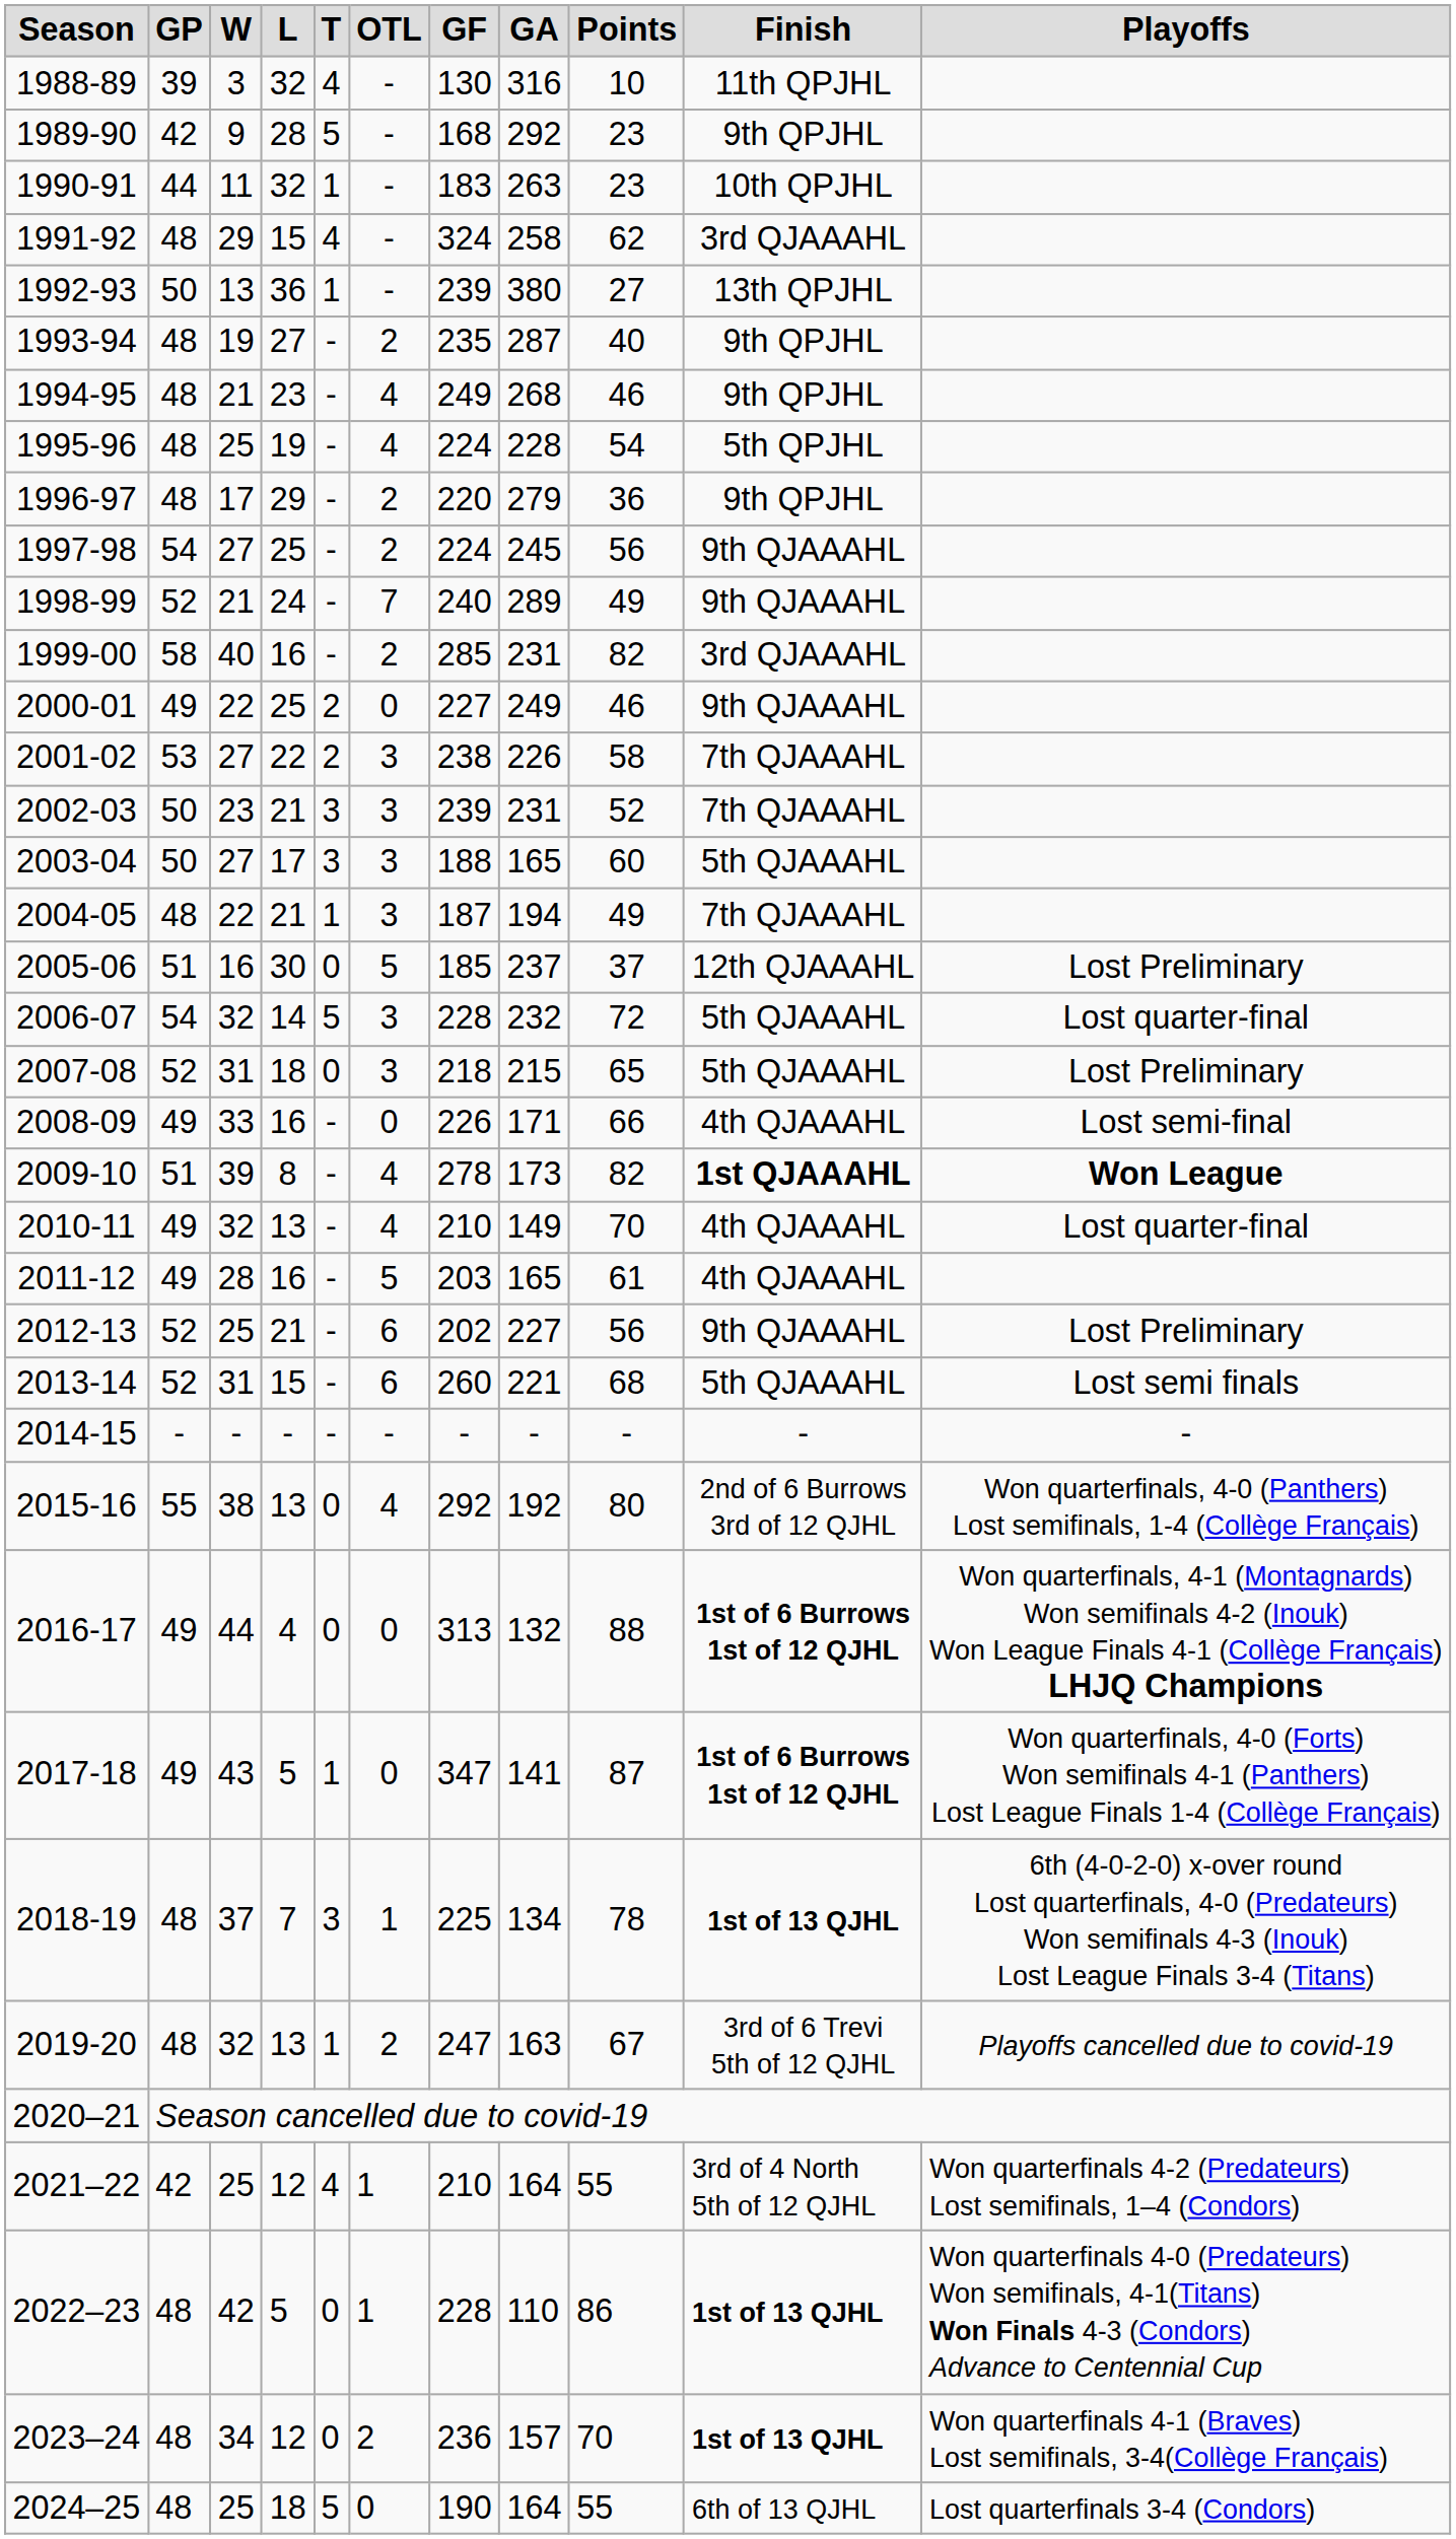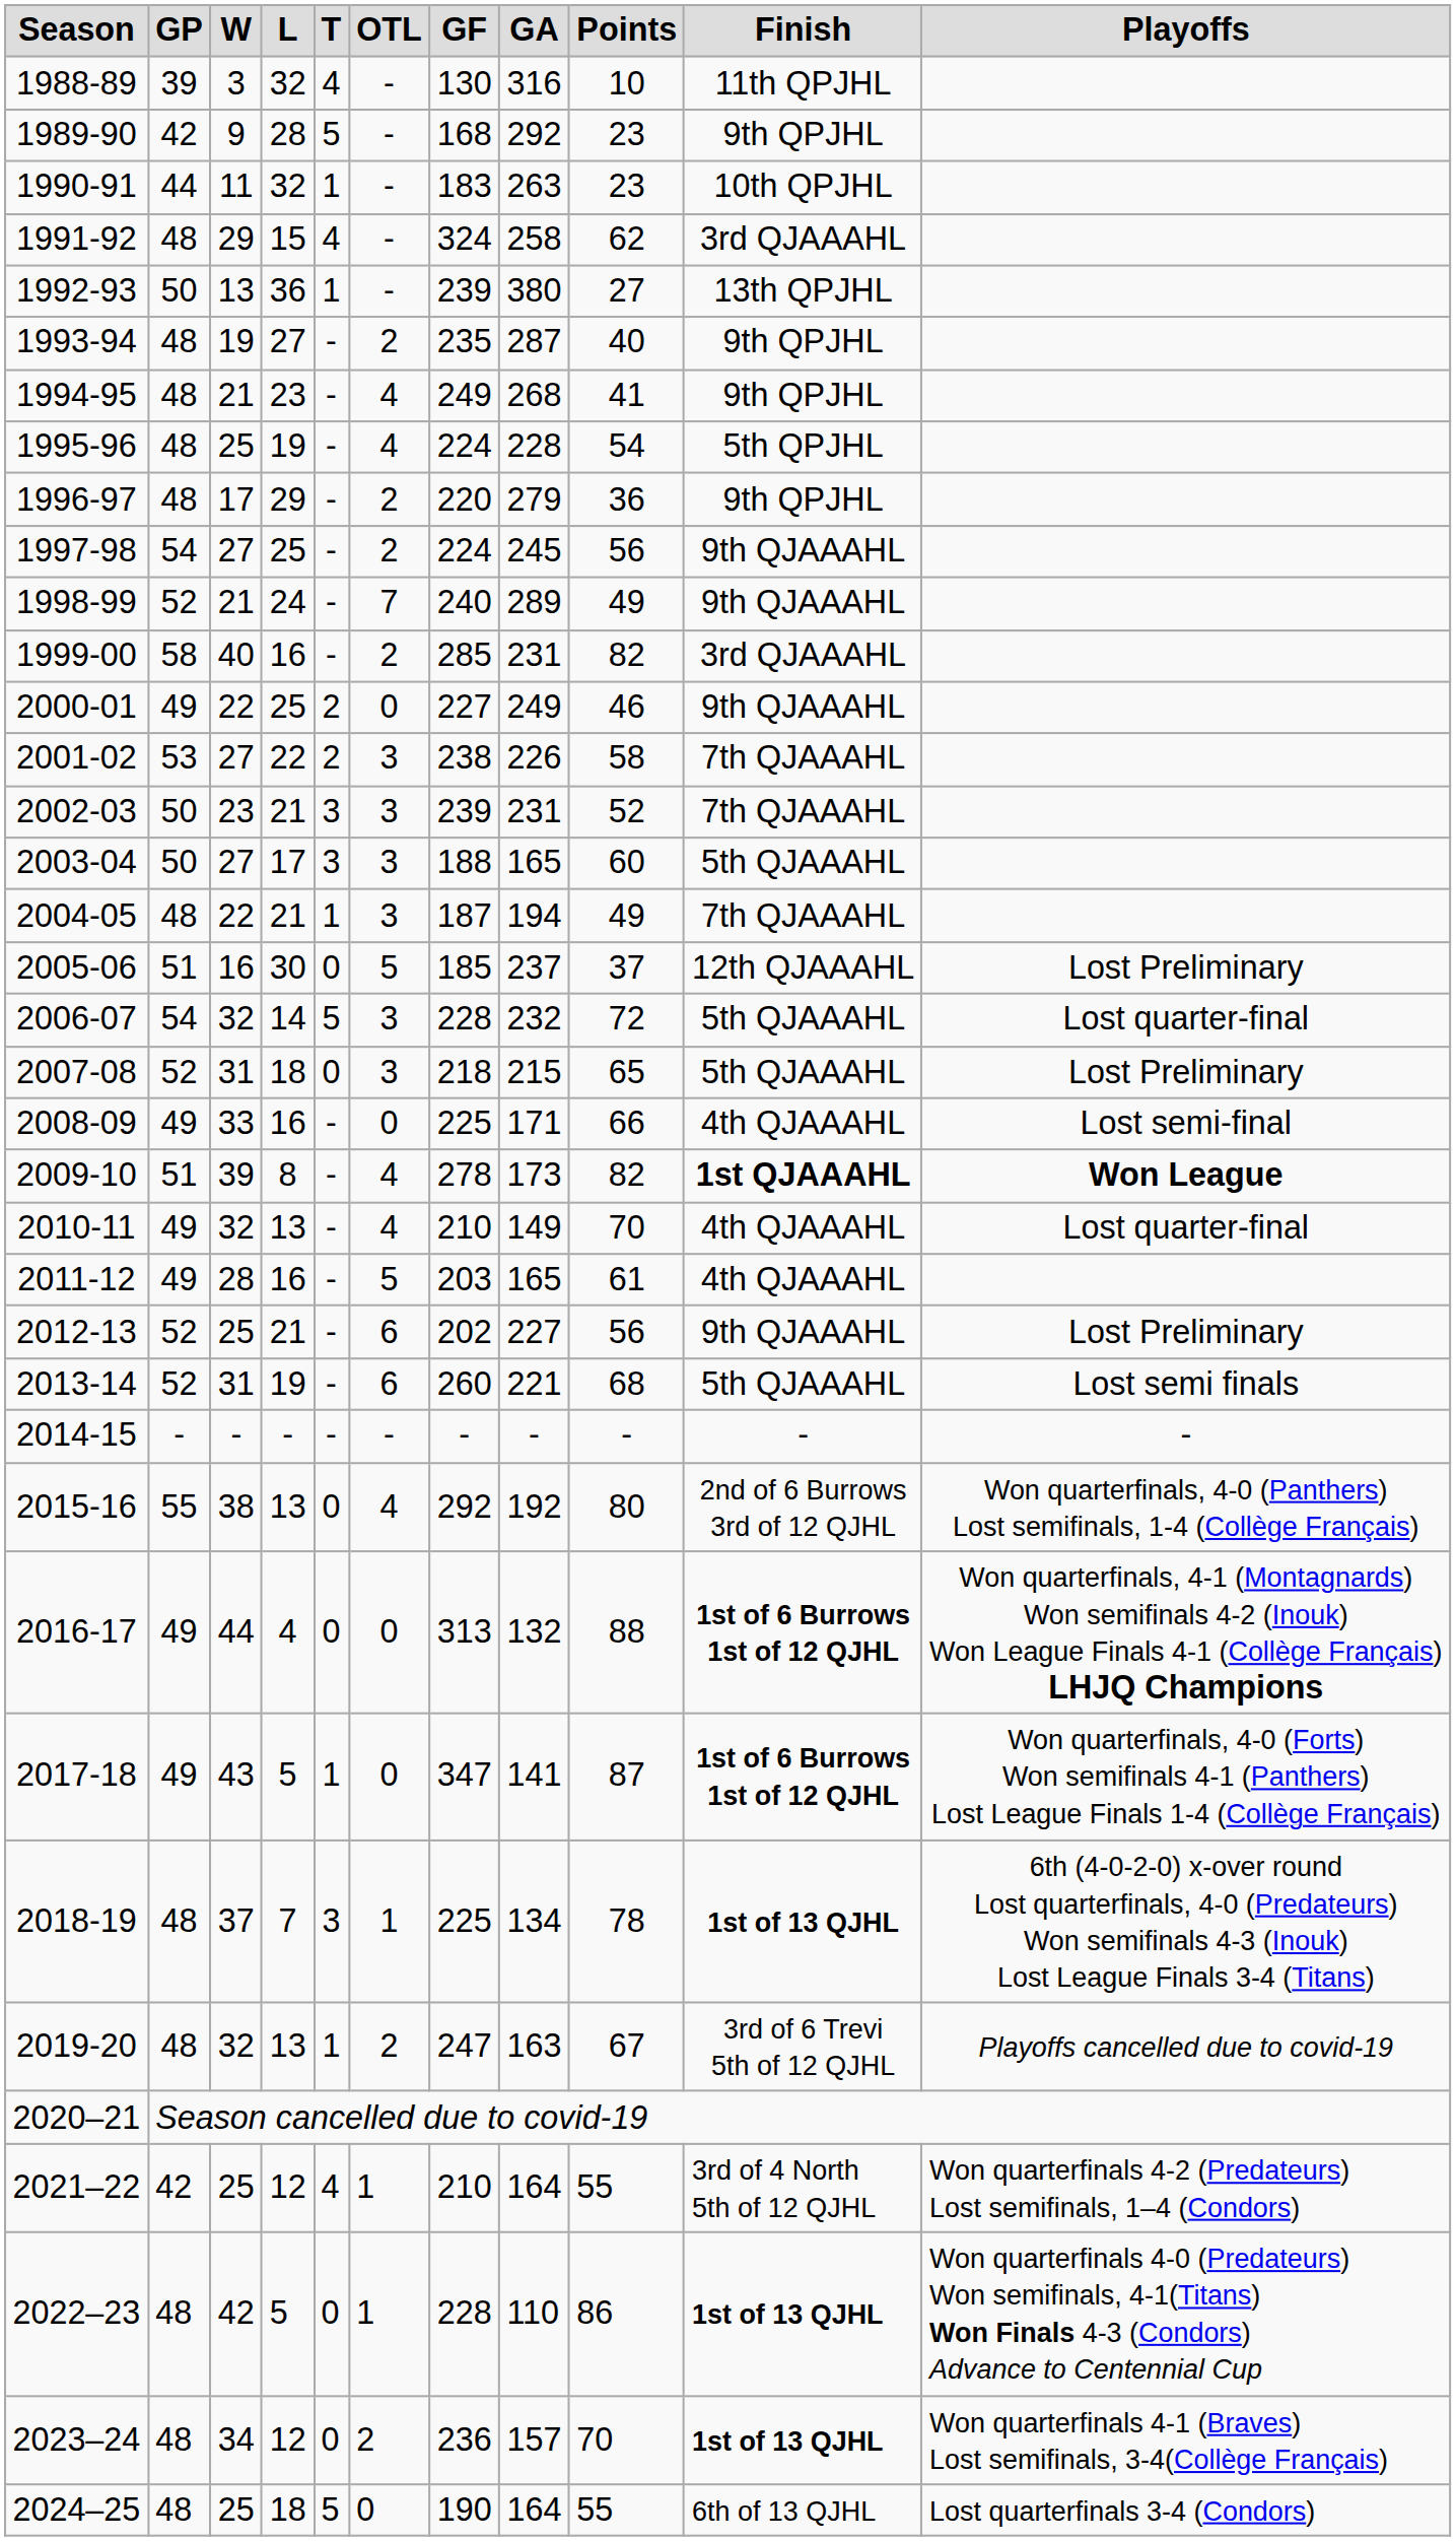1994-95 | Points: 46 -> 41
2008-09 | GF: 226 -> 225
2013-14 | L: 15 -> 19
